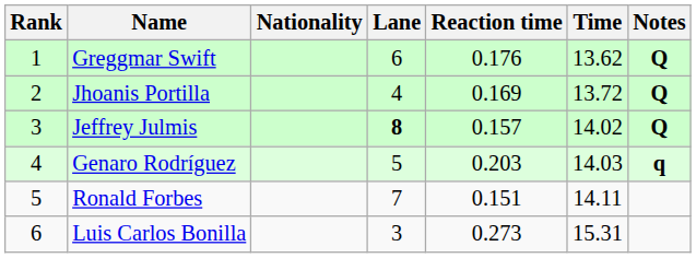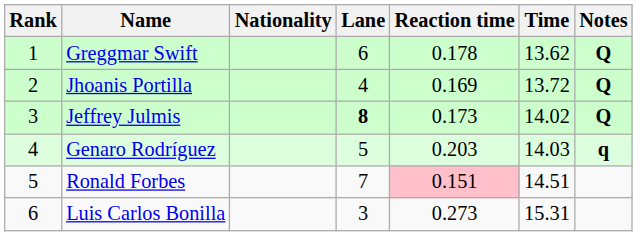Greggmar Swift | Reaction time: 0.176 -> 0.178
Jeffrey Julmis | Reaction time: 0.157 -> 0.173
Ronald Forbes | Reaction time: no background -> pink background
Ronald Forbes | Time: 14.11 -> 14.51
